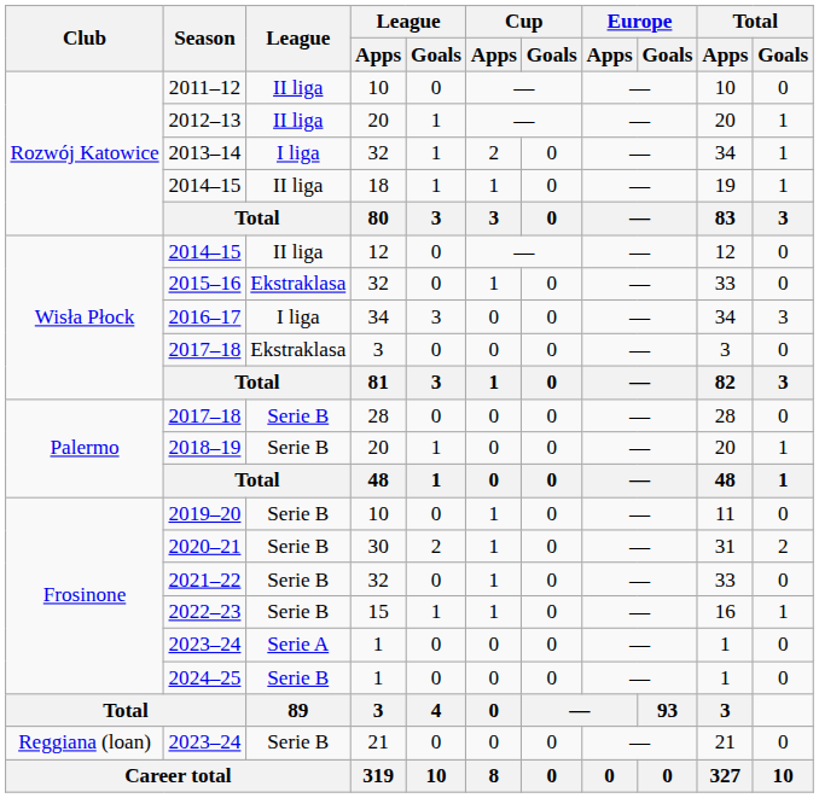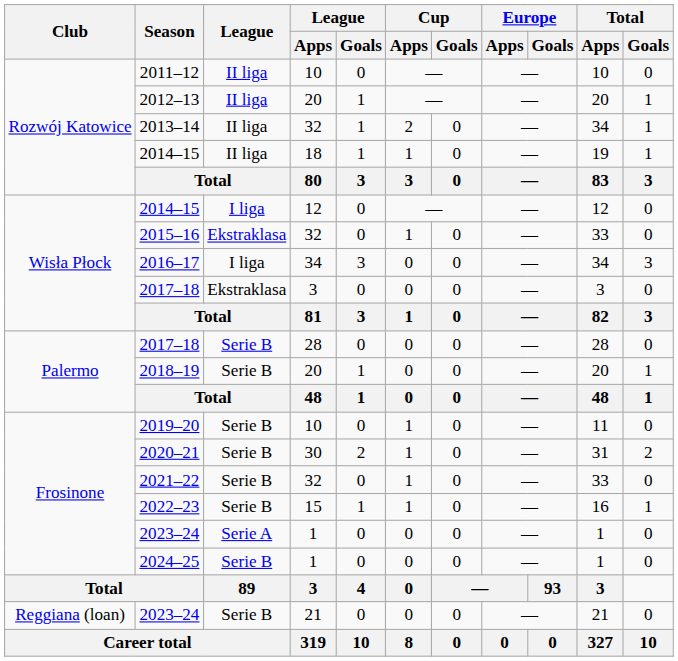2013–14 | League: I liga -> II liga
2014–15 / 12 | League: II liga -> I liga
